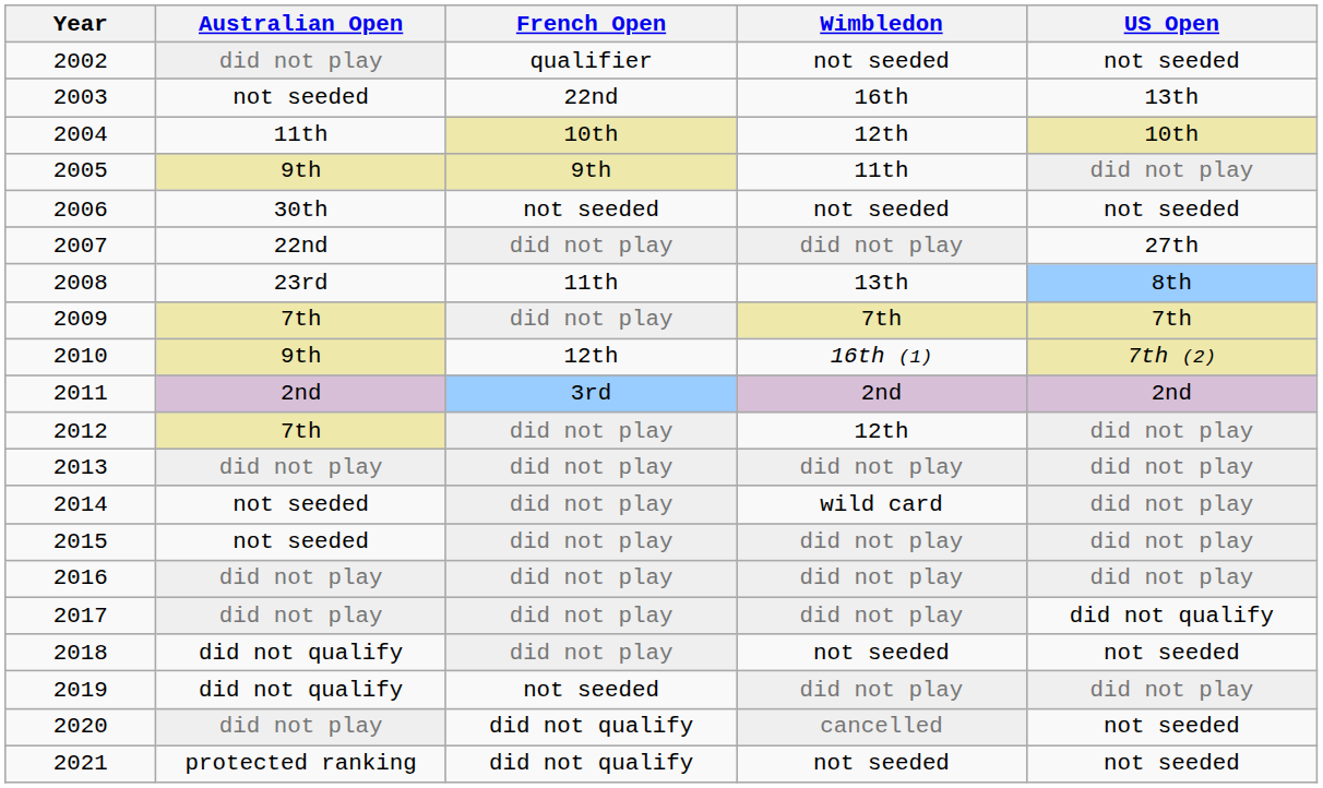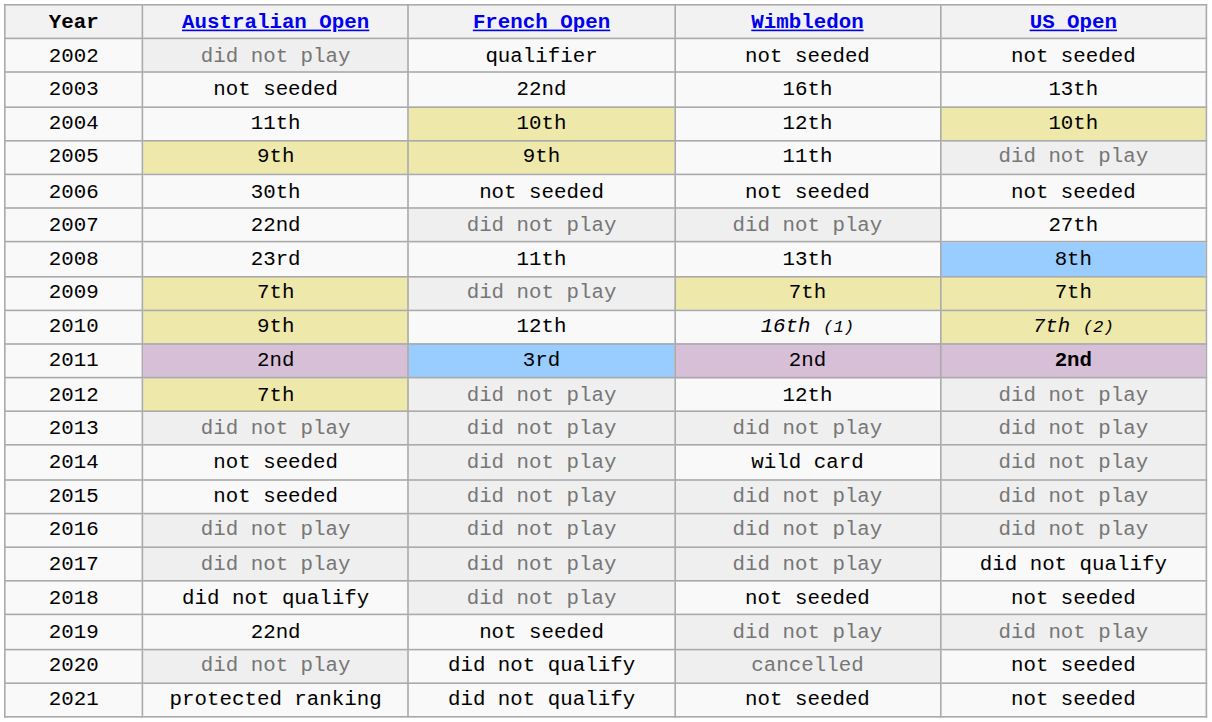2011 | US Open: normal -> bold
2019 | Australian Open: did not qualify -> 22nd
